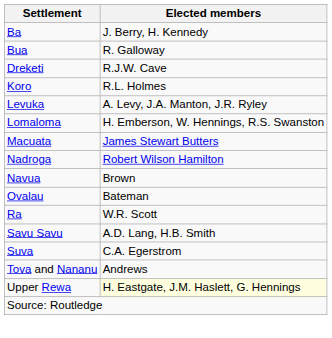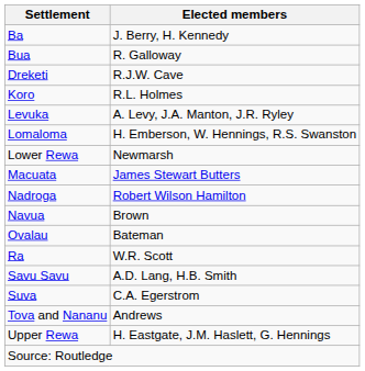+ row: Lower Rewa | Newmarsh
Upper Rewa | Elected members: lightyellow background -> no background
